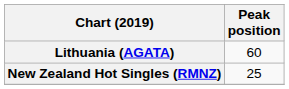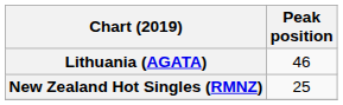Lithuania (AGATA) | Peak position: 60 -> 46
